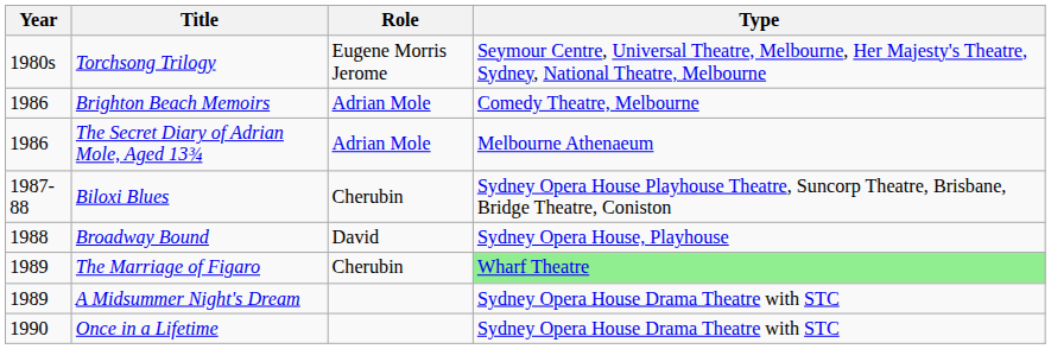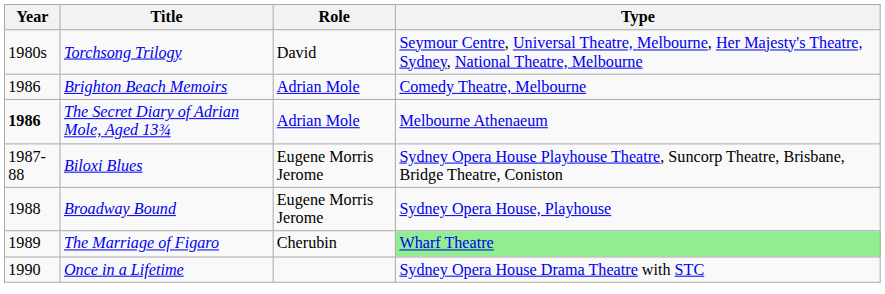Torchsong Trilogy | Role: Eugene Morris Jerome -> David
The Secret Diary of Adrian Mole, Aged 13¾ | Year: normal -> bold
Biloxi Blues | Role: Cherubin -> Eugene Morris Jerome
Broadway Bound | Role: David -> Eugene Morris Jerome
- row: 1989 | A Midsummer Night's Dream | Sydney Opera House Drama Theatre with STC
